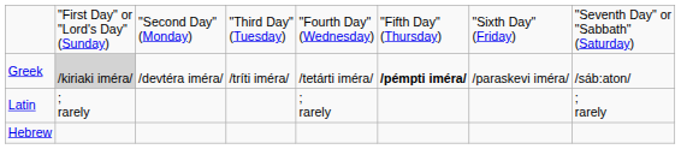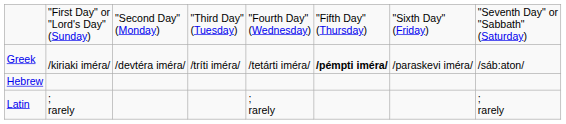Greek | column 2: lightgrey background -> no background
rows swapped: Latin <-> Hebrew
